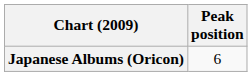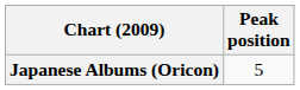Japanese Albums (Oricon) | Peak position: 6 -> 5
